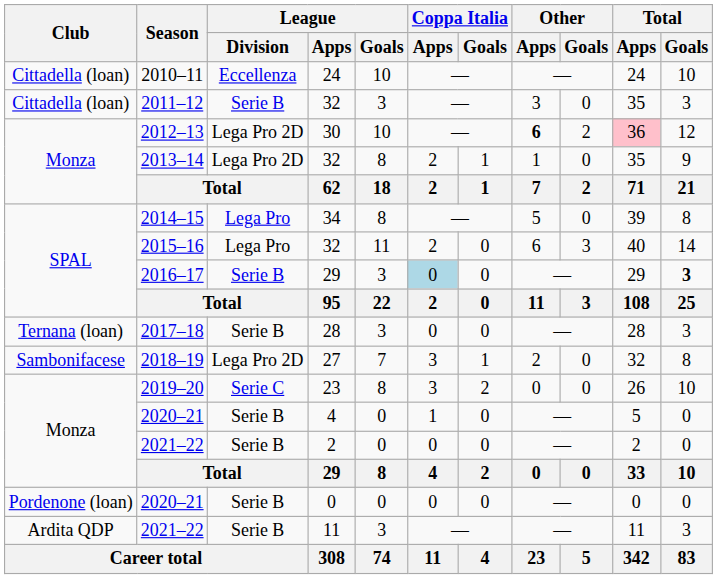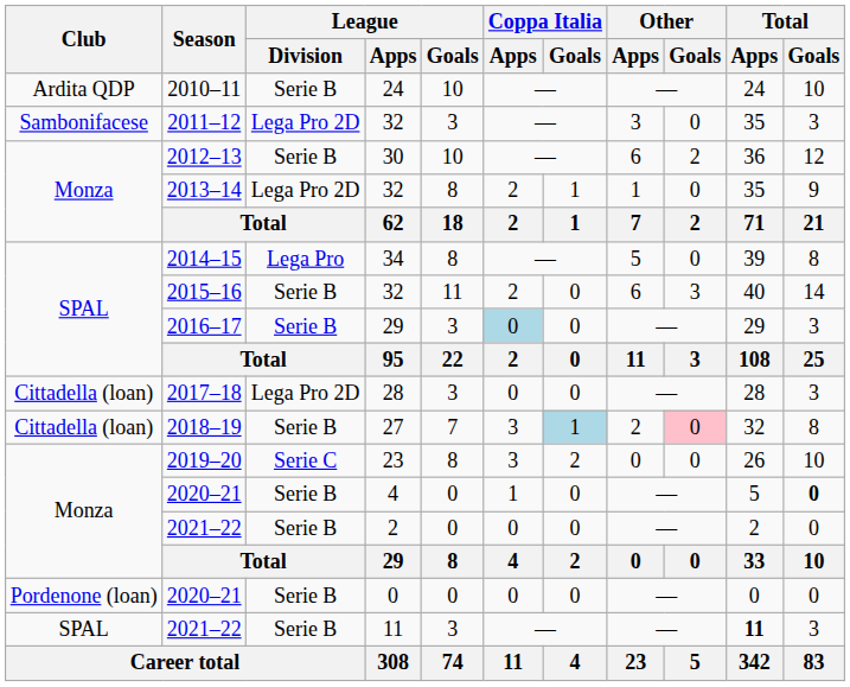2010–11 | Club: Cittadella (loan) -> Ardita QDP
2010–11 | League / Division: Eccellenza -> Serie B
2011–12 | Club: Cittadella (loan) -> Sambonifacese
2011–12 | League / Division: Serie B -> Lega Pro 2D
2012–13 | League / Division: Lega Pro 2D -> Serie B
2012–13 | Other / Apps: bold -> normal
2012–13 | Total / Apps: pink background -> no background
2015–16 | League / Division: Lega Pro -> Serie B
2016–17 | Total / Goals: bold -> normal
2017–18 | Club: Ternana (loan) -> Cittadella (loan)
2017–18 | League / Division: Serie B -> Lega Pro 2D
2018–19 | Club: Sambonifacese -> Cittadella (loan)
2018–19 | League / Division: Lega Pro 2D -> Serie B
2018–19 | Coppa Italia / Goals: no background -> lightblue background
2018–19 | Other / Goals: no background -> pink background
2020–21 / 4 | Total / Goals: normal -> bold
2021–22 / 11 | Club: Ardita QDP -> SPAL
2021–22 / 11 | Total / Apps: normal -> bold
